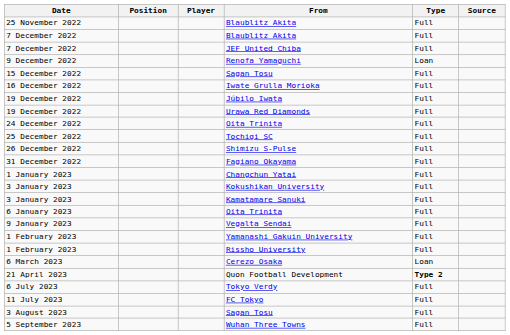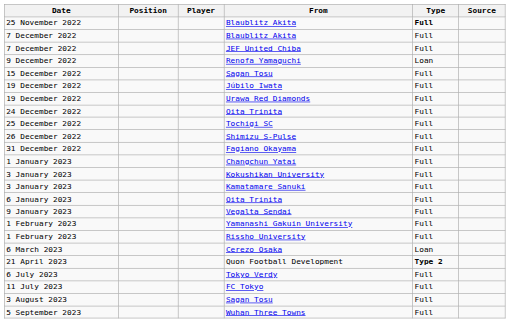25 November 2022 / Blaublitz Akita | Type: normal -> bold
- row: 16 December 2022 | Iwate Grulla Morioka | Full
